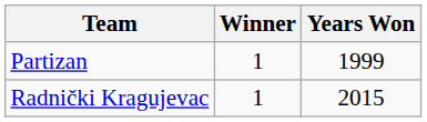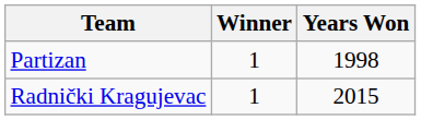Partizan | Years Won: 1999 -> 1998
